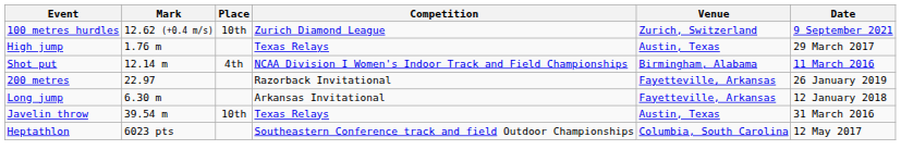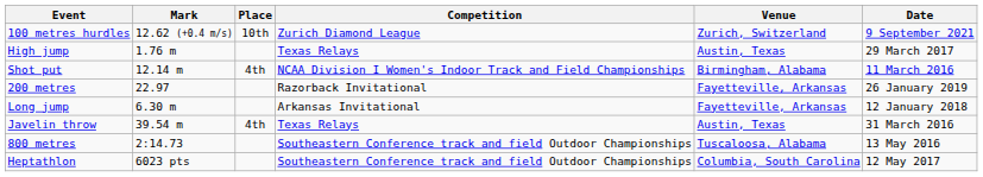Javelin throw | Place: 10th -> 4th
+ row: 800 metres | 2:14.73 | Southeastern Conference track and field Outdoor Championships | Tuscaloosa, Alabama | 13 May 2016
